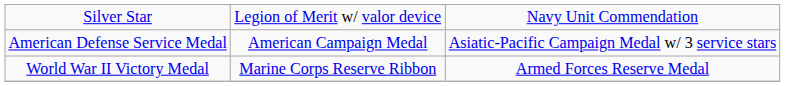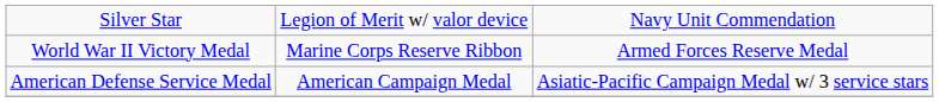rows swapped: American Defense Service Medal <-> World War II Victory Medal
